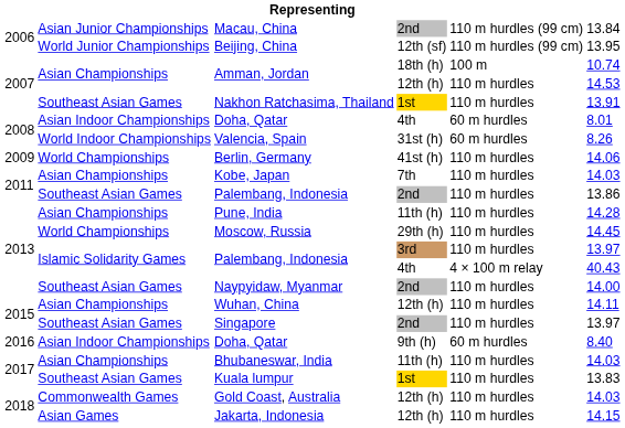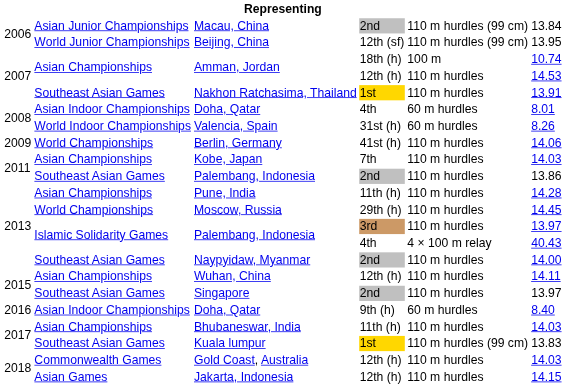Kuala lumpur | column 5: 110 m hurdles -> 110 m hurdles (99 cm)
